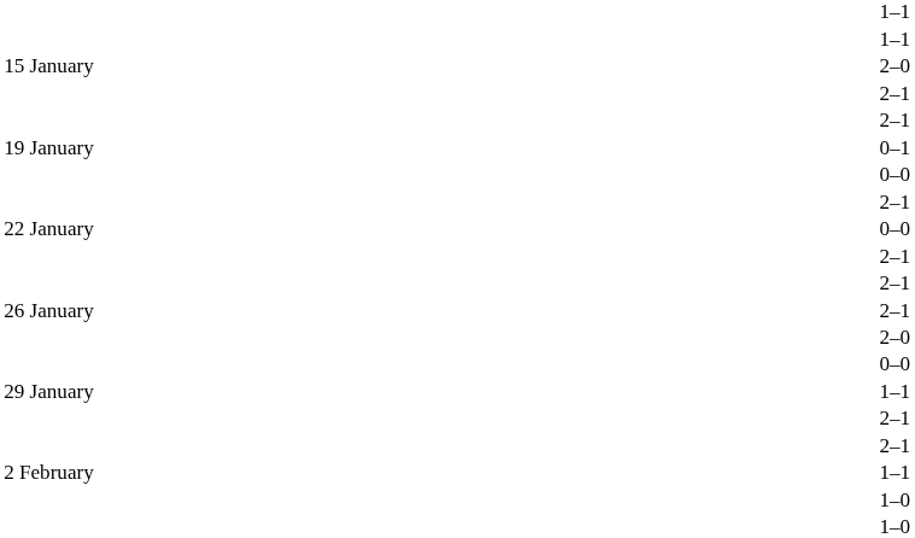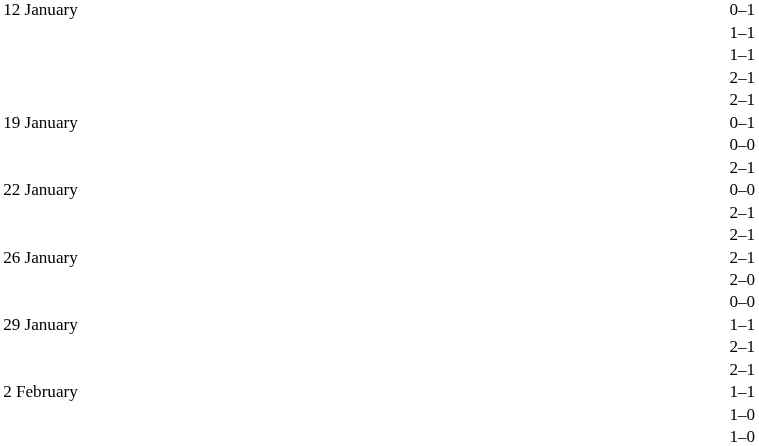+ row: 12 January | 0–1
- row: 15 January | 2–0
